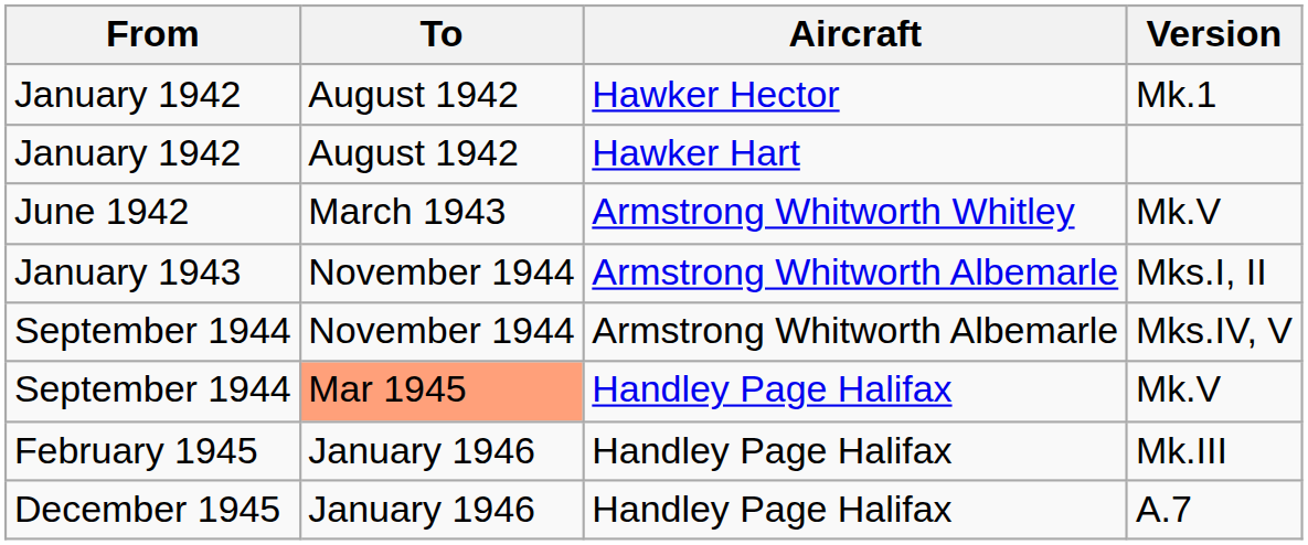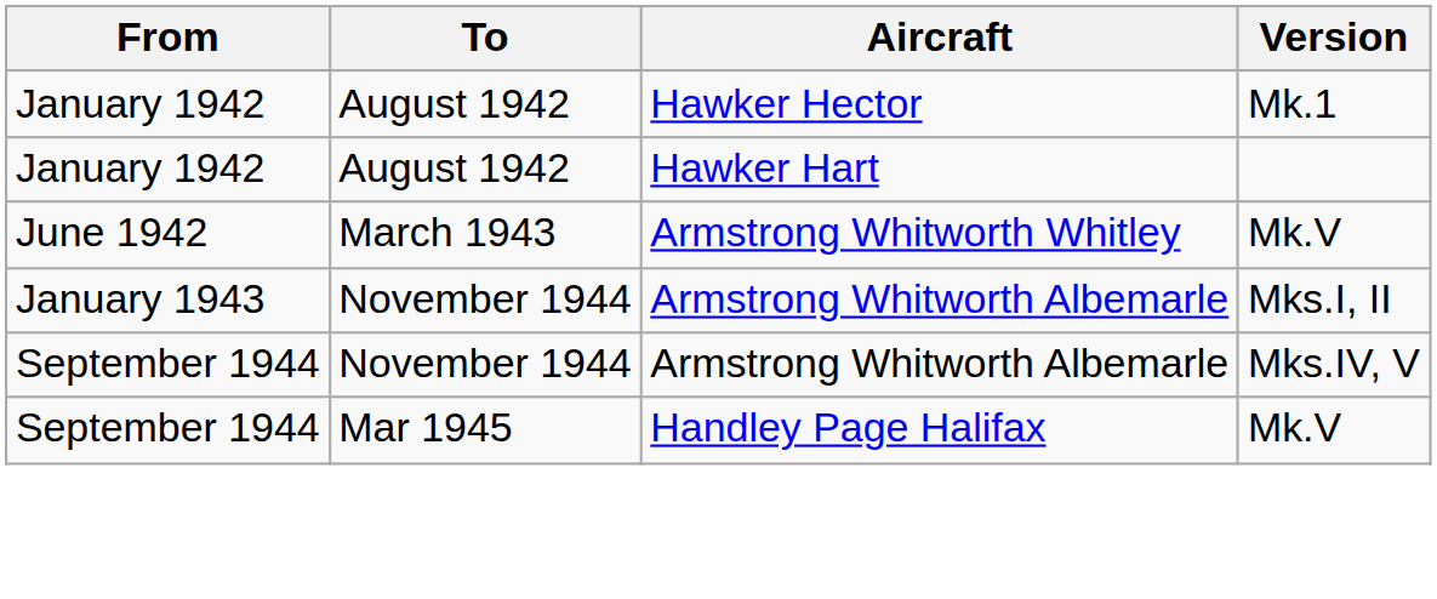September 1944 / Mk.V | To: lightsalmon background -> no background
- row: February 1945 | January 1946 | Handley Page Halifax | Mk.III
- row: December 1945 | January 1946 | Handley Page Halifax | A.7
